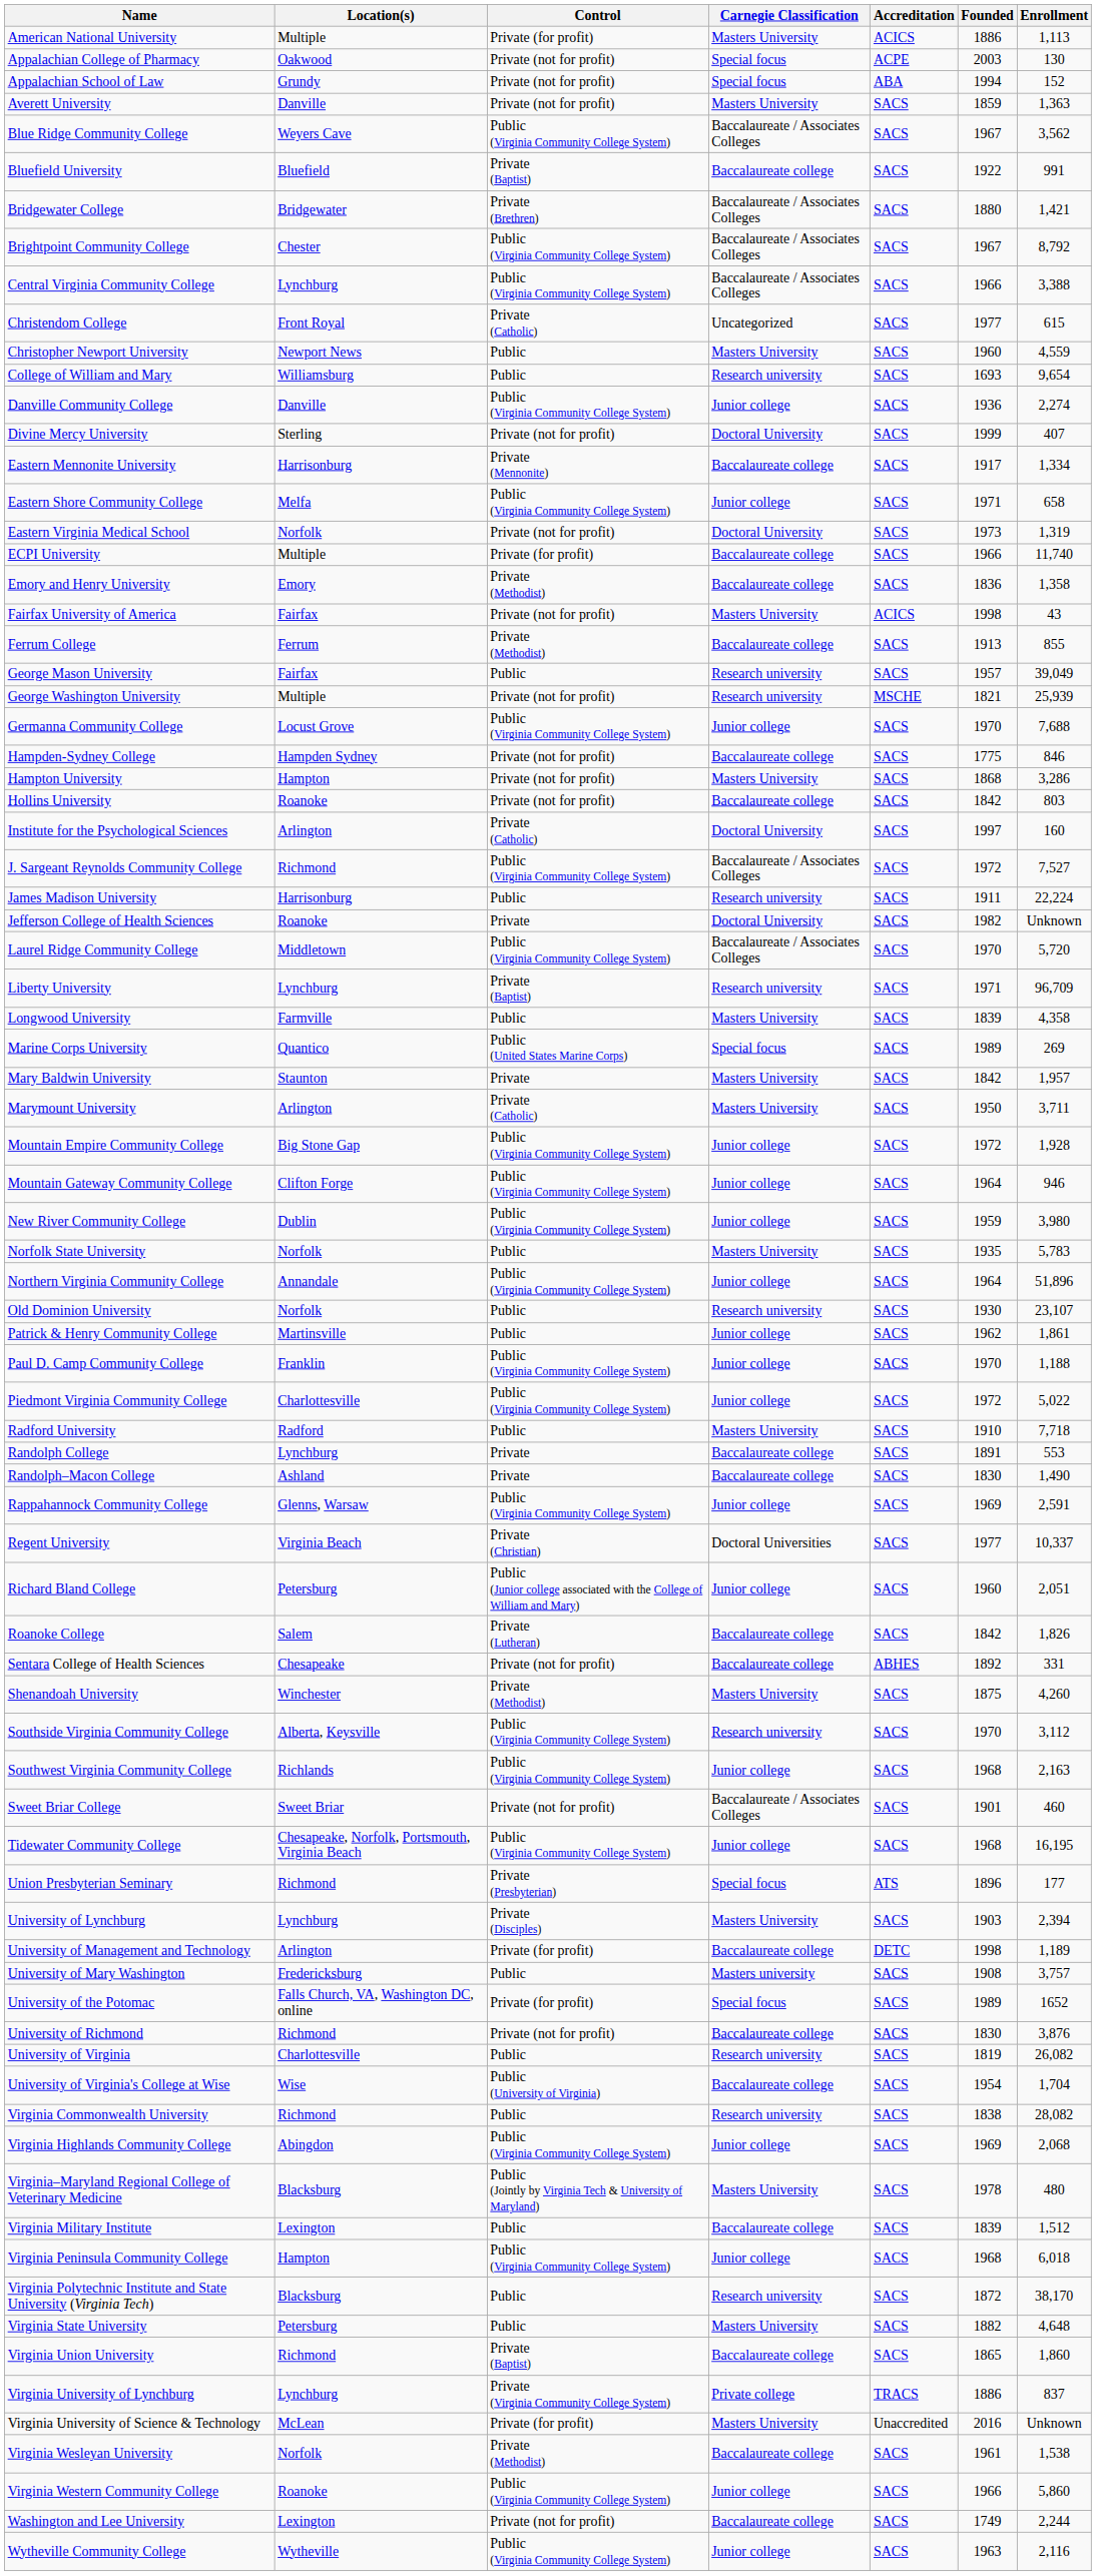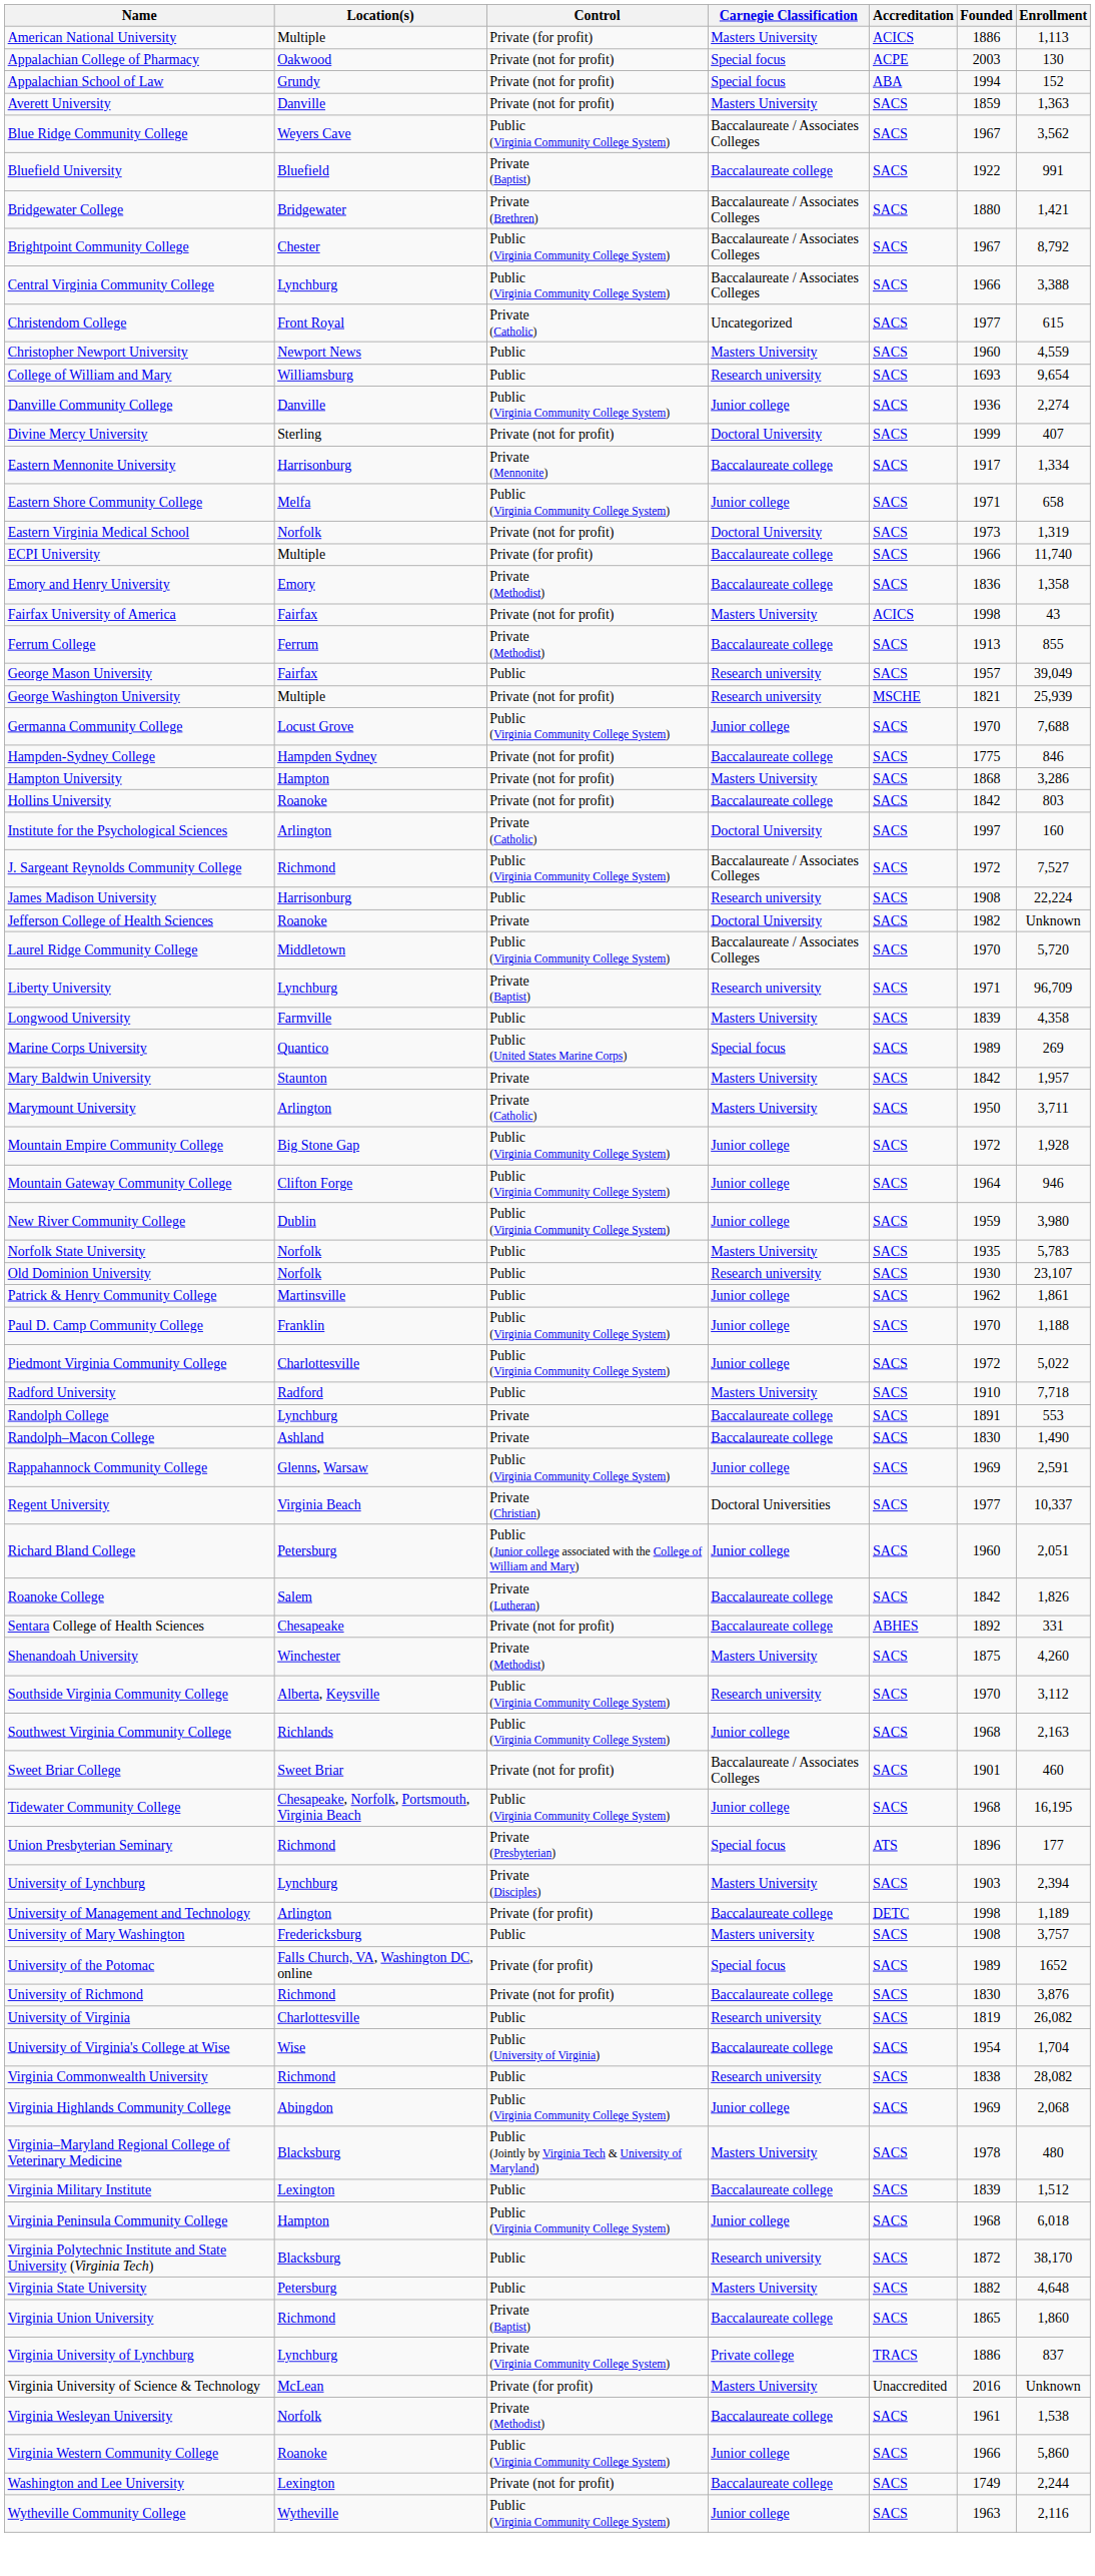James Madison University | Founded: 1911 -> 1908
- row: Northern Virginia Community College | Annandale | Public (Virginia Community College System) | Junior college | SACS | 1964 | 51,896
